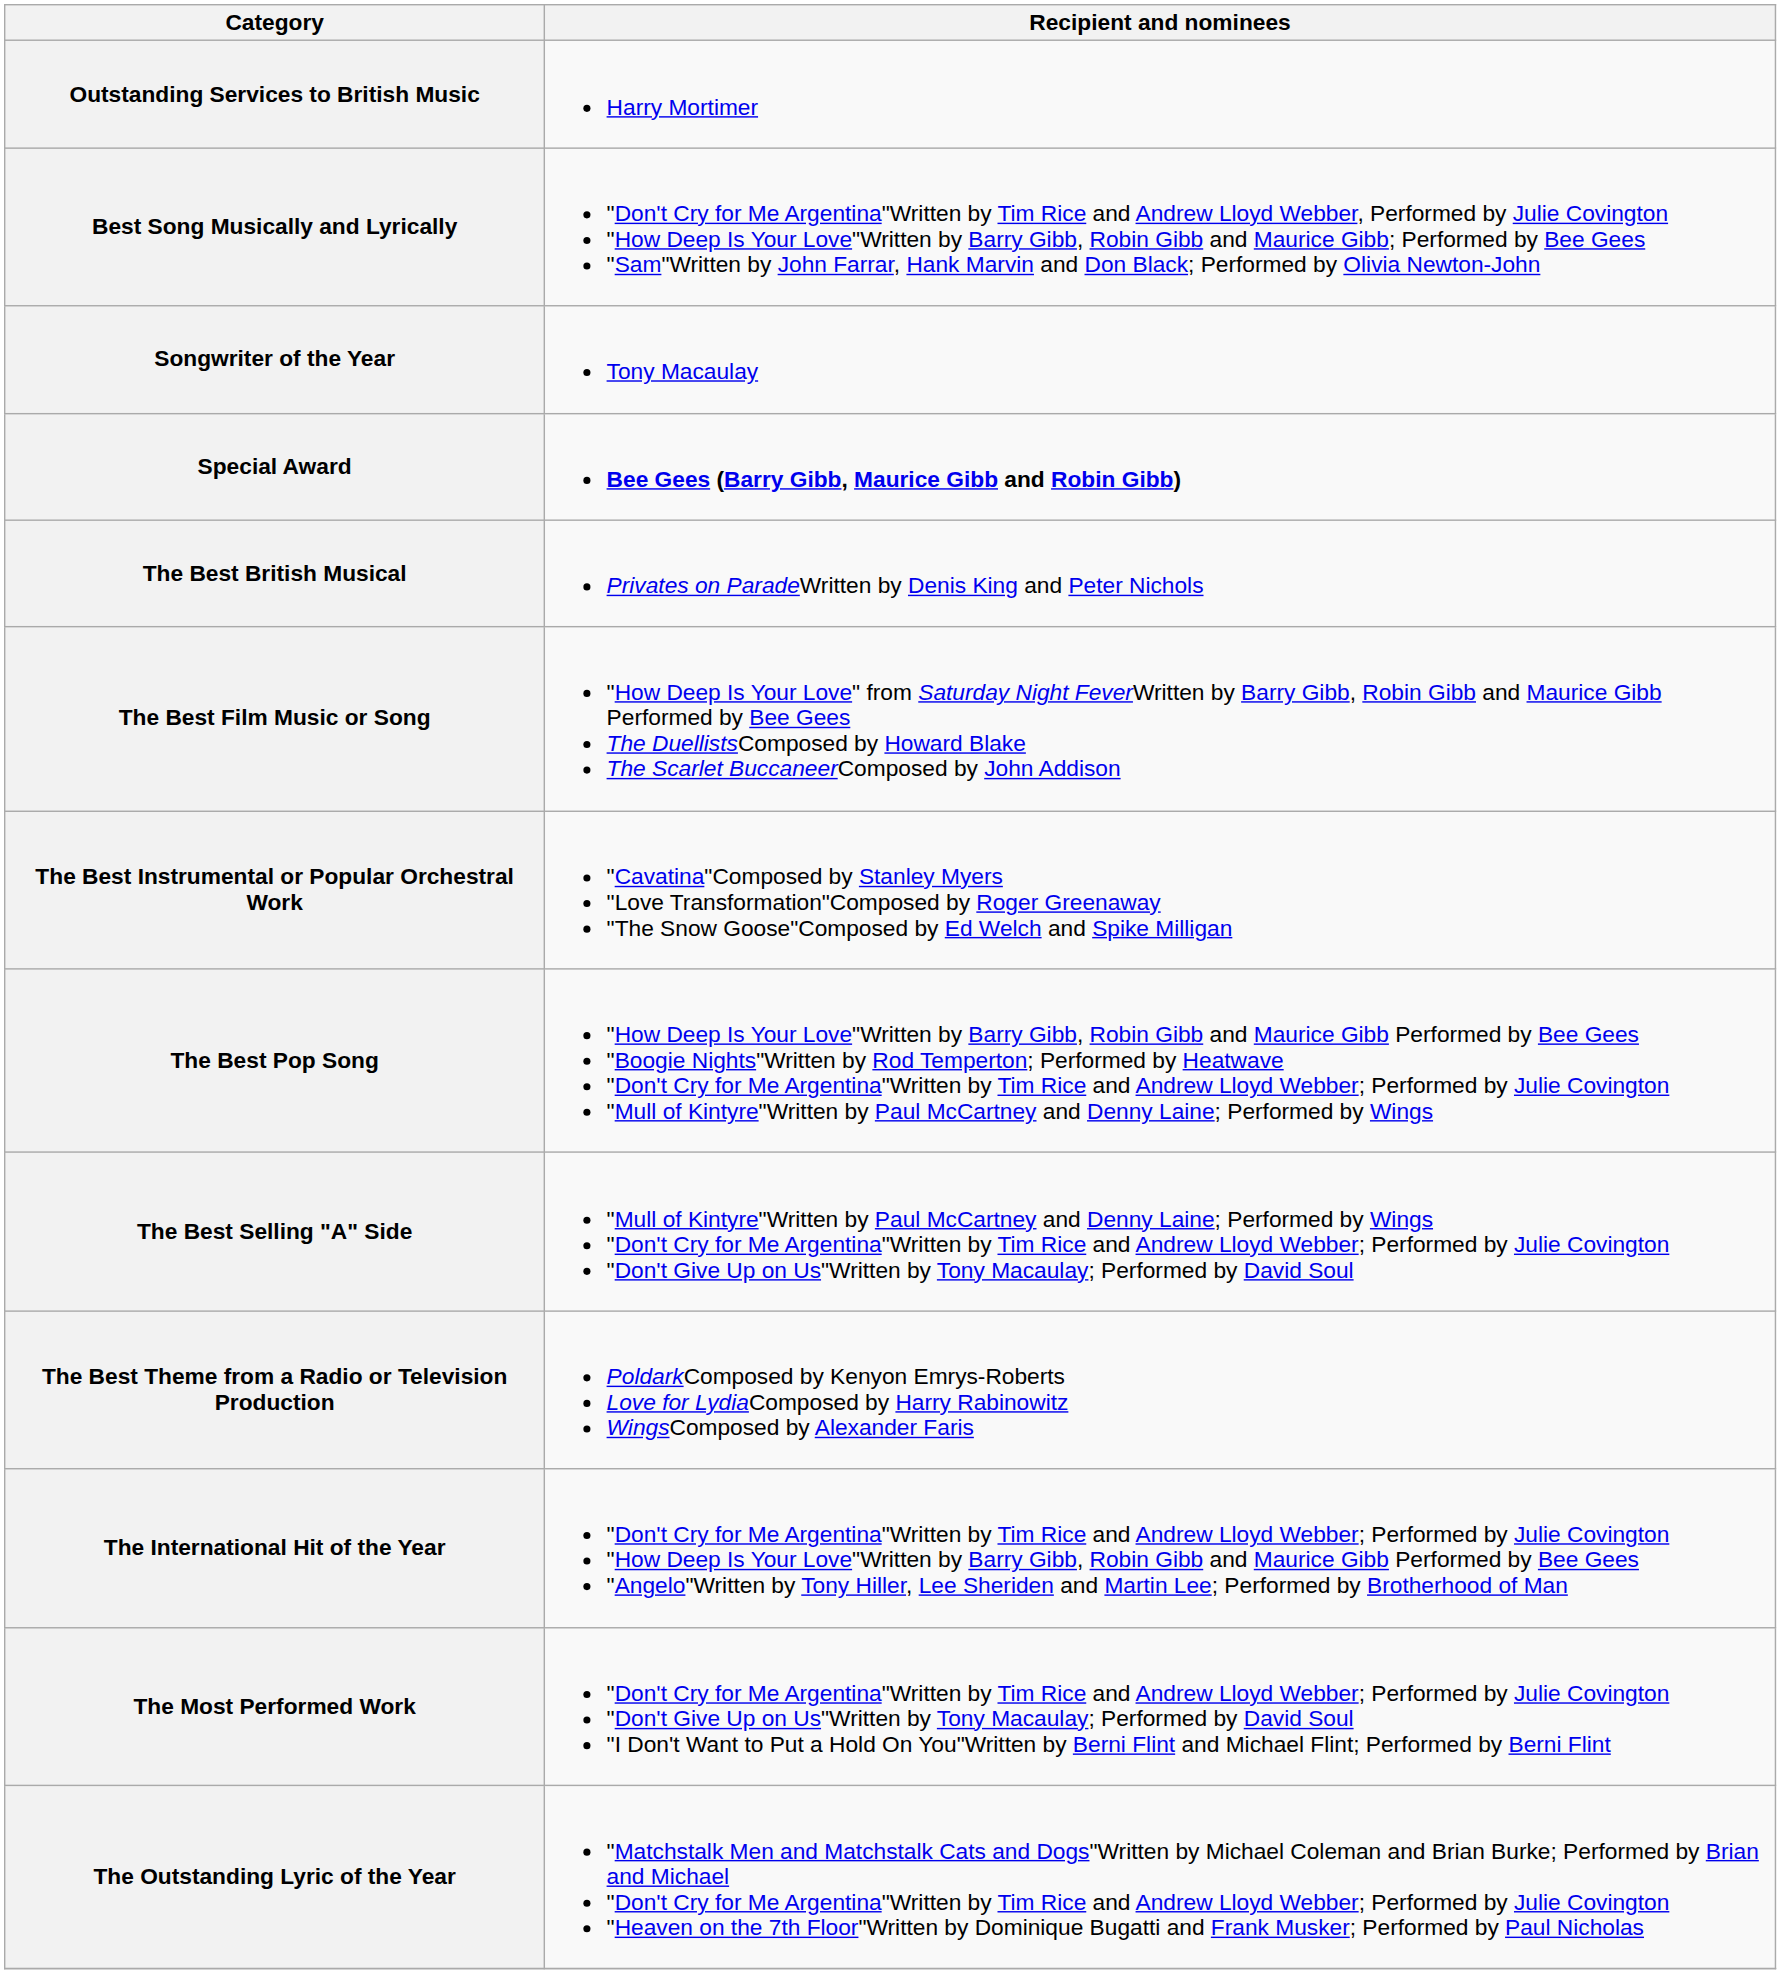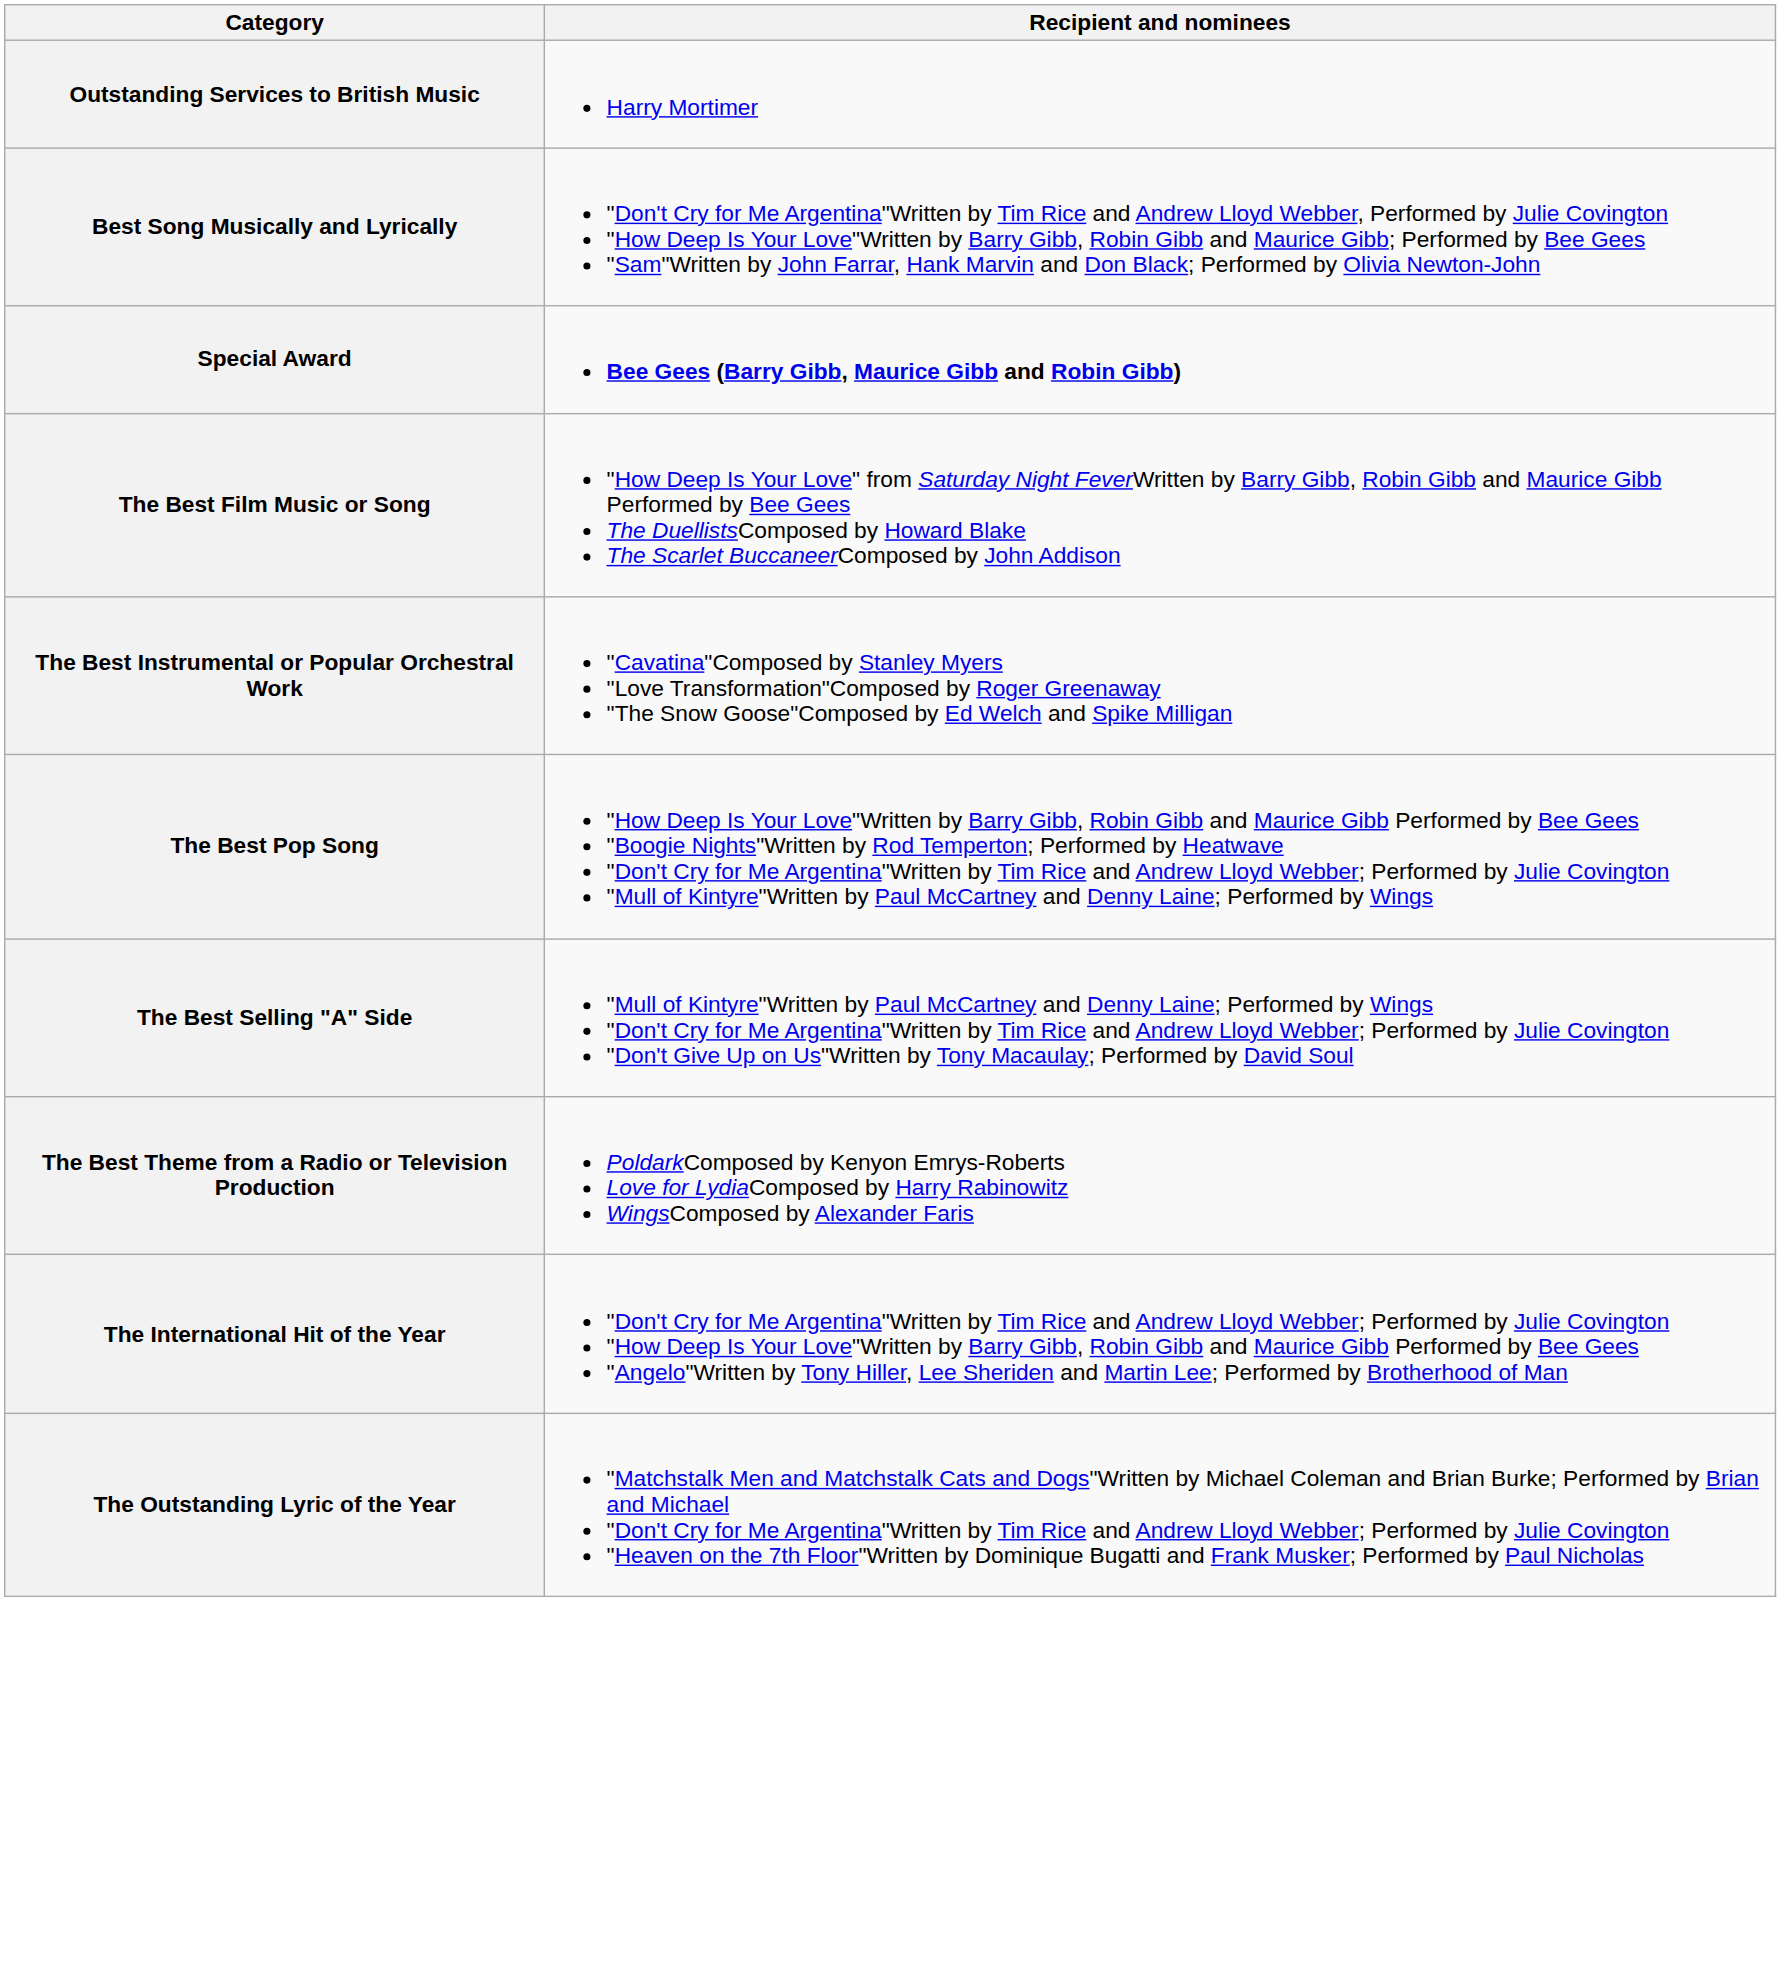- row: Songwriter of the Year | Tony Macaulay
- row: The Best British Musical | Privates on ParadeWritten by Denis King and Peter Nichols
- row: The Most Performed Work | "Don't Cry for Me Argentina"Written by Tim Rice and Andrew Lloyd Webber; Performed by Julie Covington "Don't Give Up on Us"Written by Tony Macaulay; Performed by David Soul "I Don't Want to Put a Hold On You"Written by Berni Flint and Michael Flint; Performed by Berni Flint
